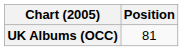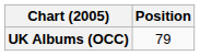UK Albums (OCC) | Position: 81 -> 79
